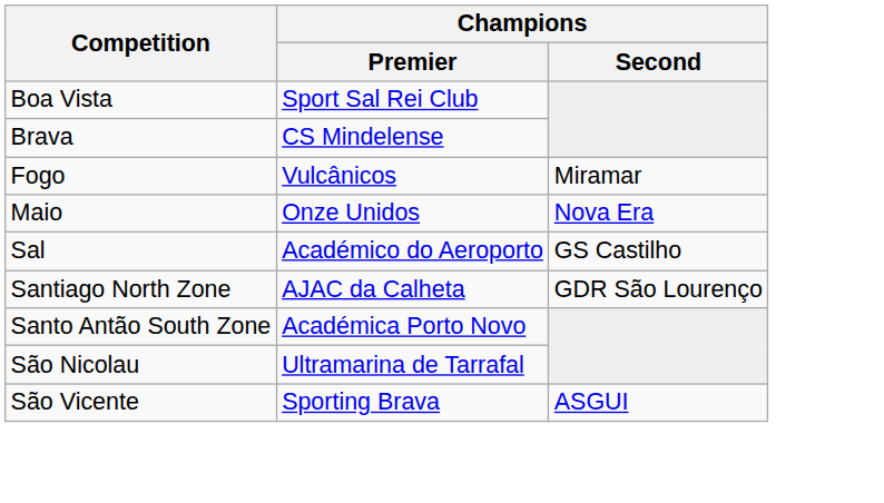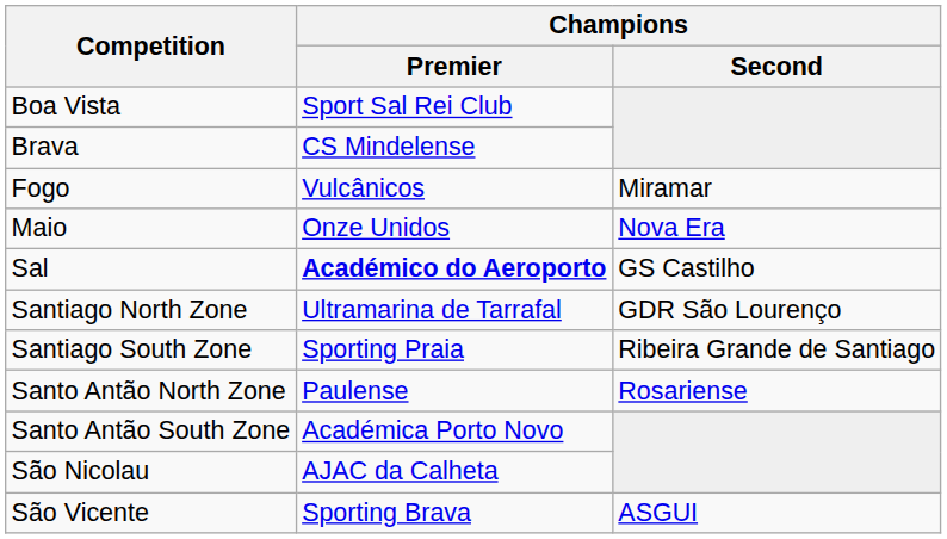Sal | Champions / Premier: normal -> bold
Santiago North Zone | Champions / Premier: AJAC da Calheta -> Ultramarina de Tarrafal
+ row: Santiago South Zone | Sporting Praia | Ribeira Grande de Santiago
+ row: Santo Antão North Zone | Paulense | Rosariense
São Nicolau | Champions / Premier: Ultramarina de Tarrafal -> AJAC da Calheta
